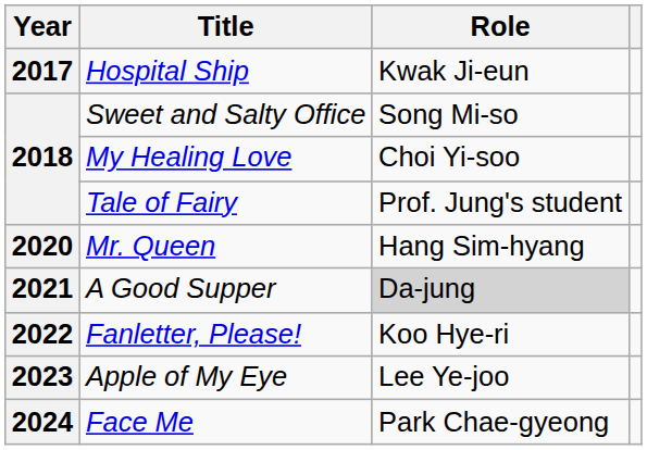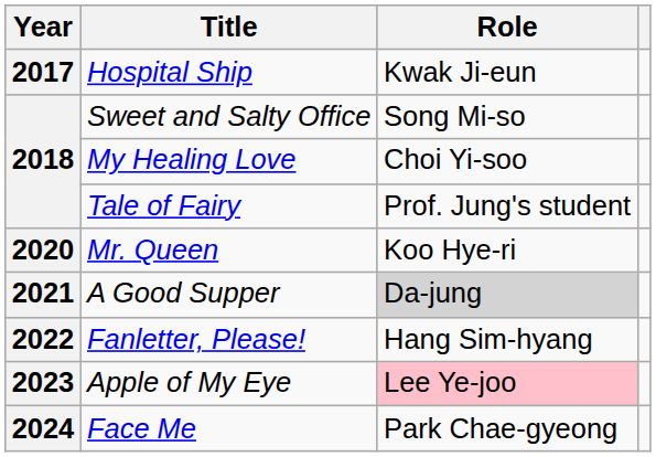Mr. Queen | Role: Hang Sim-hyang -> Koo Hye-ri
Fanletter, Please! | Role: Koo Hye-ri -> Hang Sim-hyang
Apple of My Eye | Role: no background -> pink background
